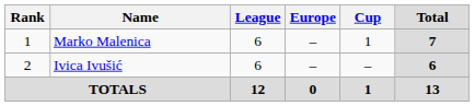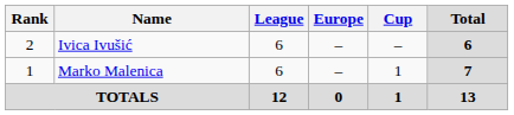rows swapped: Marko Malenica <-> Ivica Ivušić
